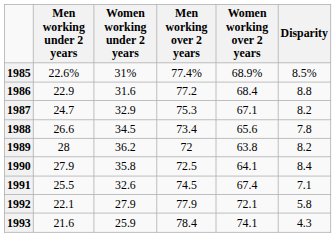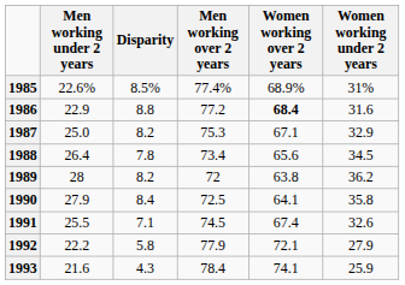columns swapped: Women working under 2 years <-> Disparity
1986 | Women working over 2 years: normal -> bold
1987 | Men working under 2 years: 24.7 -> 25.0
1988 | Men working under 2 years: 26.6 -> 26.4
1992 | Men working under 2 years: 22.1 -> 22.2
